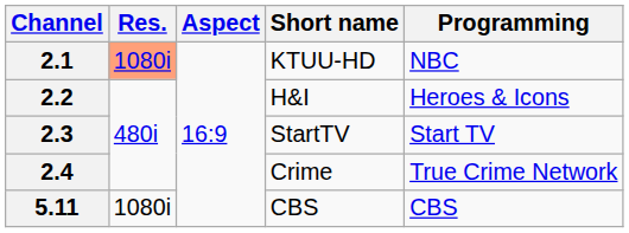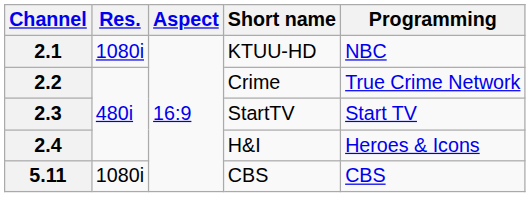2.1 | Res.: lightsalmon background -> no background
2.2 | Short name: H&I -> Crime
2.2 | Programming: Heroes & Icons -> True Crime Network
2.4 | Short name: Crime -> H&I
2.4 | Programming: True Crime Network -> Heroes & Icons
